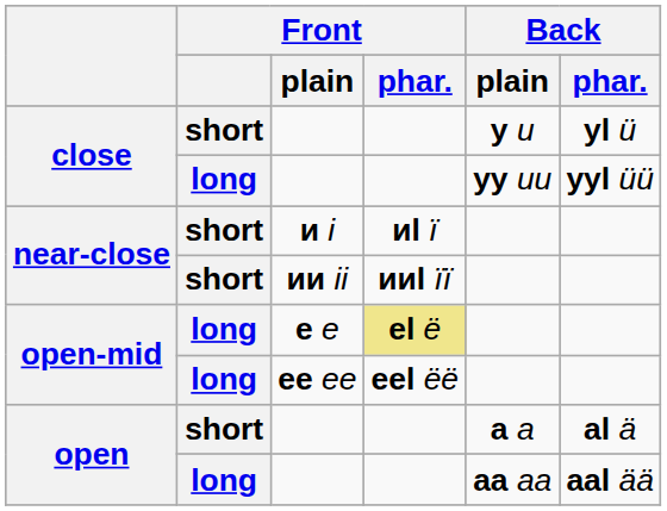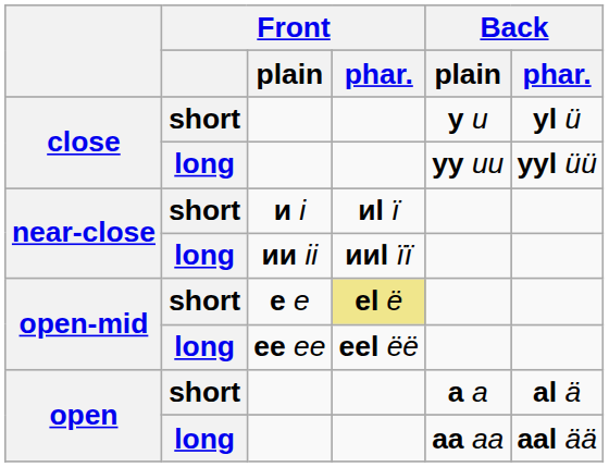ии ii | Front: short -> long
е e | Front: long -> short
